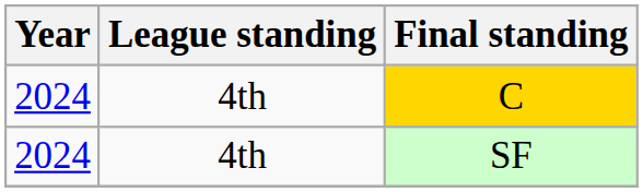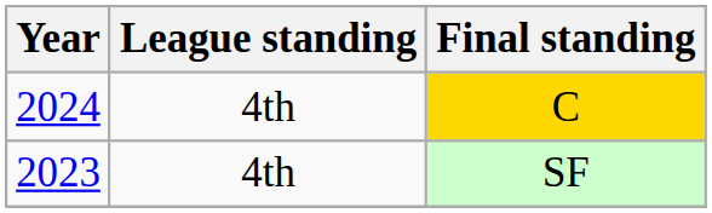SF | Year: 2024 -> 2023
